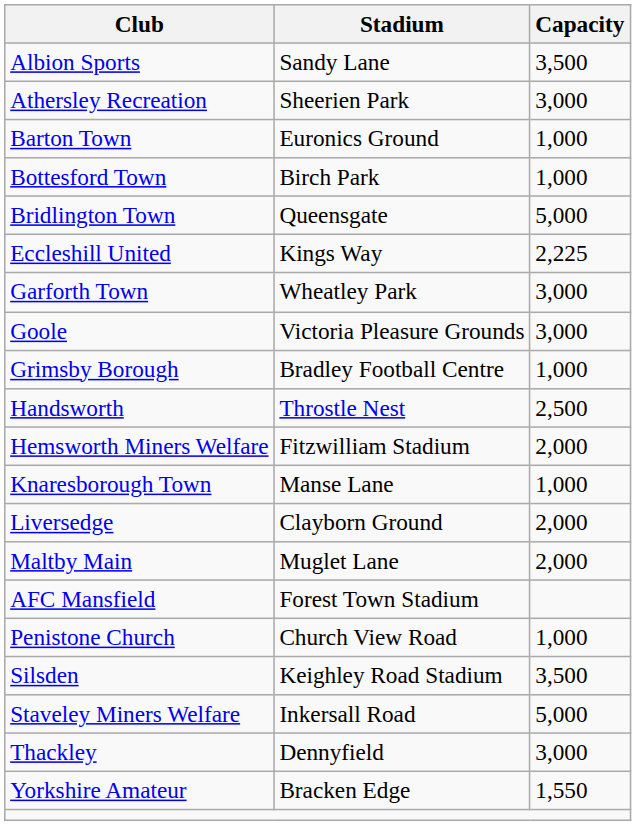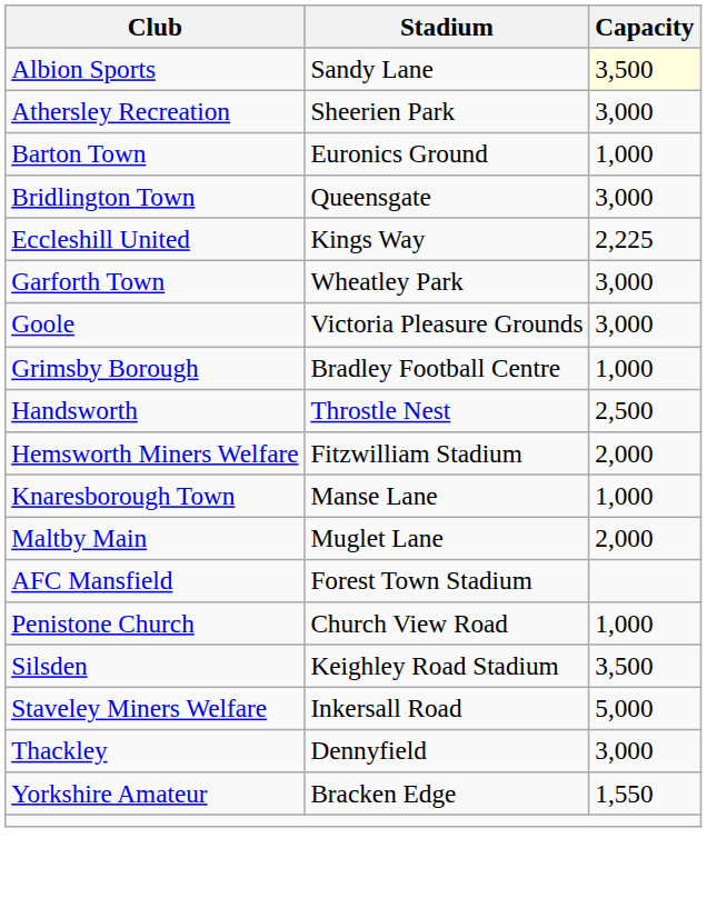Albion Sports | Capacity: no background -> lightyellow background
- row: Bottesford Town | Birch Park | 1,000
Bridlington Town | Capacity: 5,000 -> 3,000
- row: Liversedge | Clayborn Ground | 2,000
